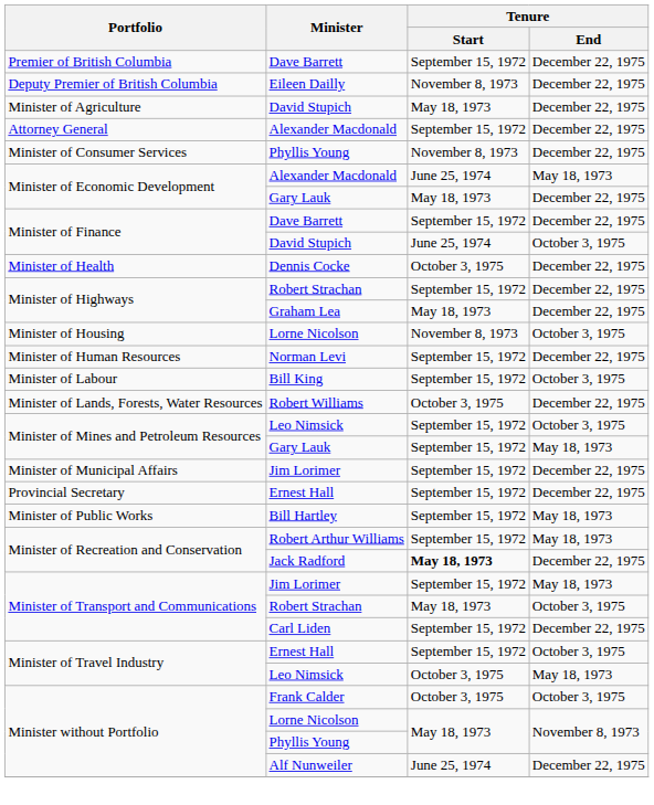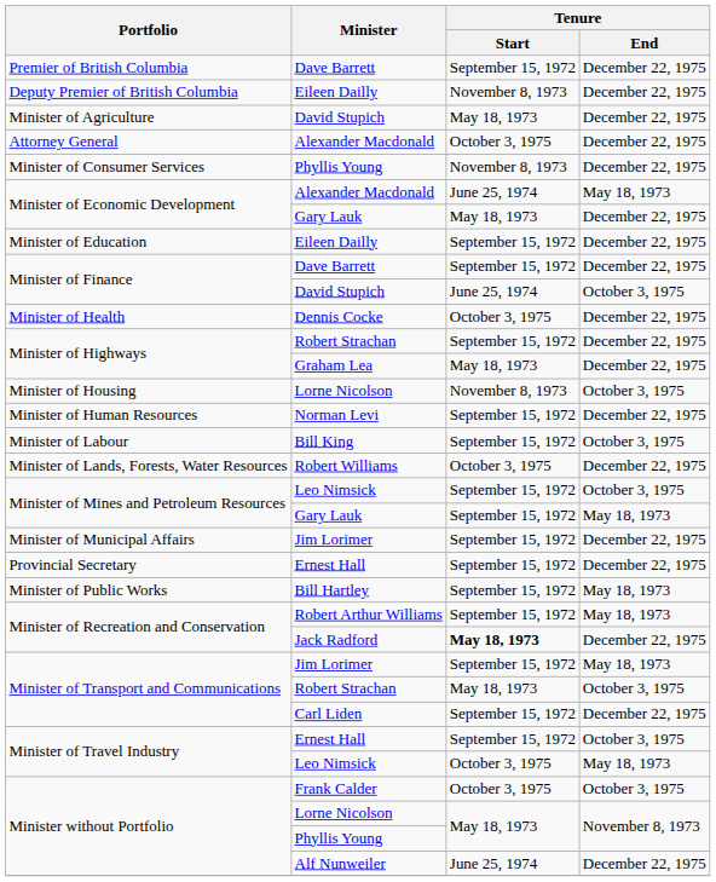Attorney General | Tenure / Start: September 15, 1972 -> October 3, 1975
+ row: Minister of Education | Eileen Dailly | September 15, 1972 | December 22, 1975
